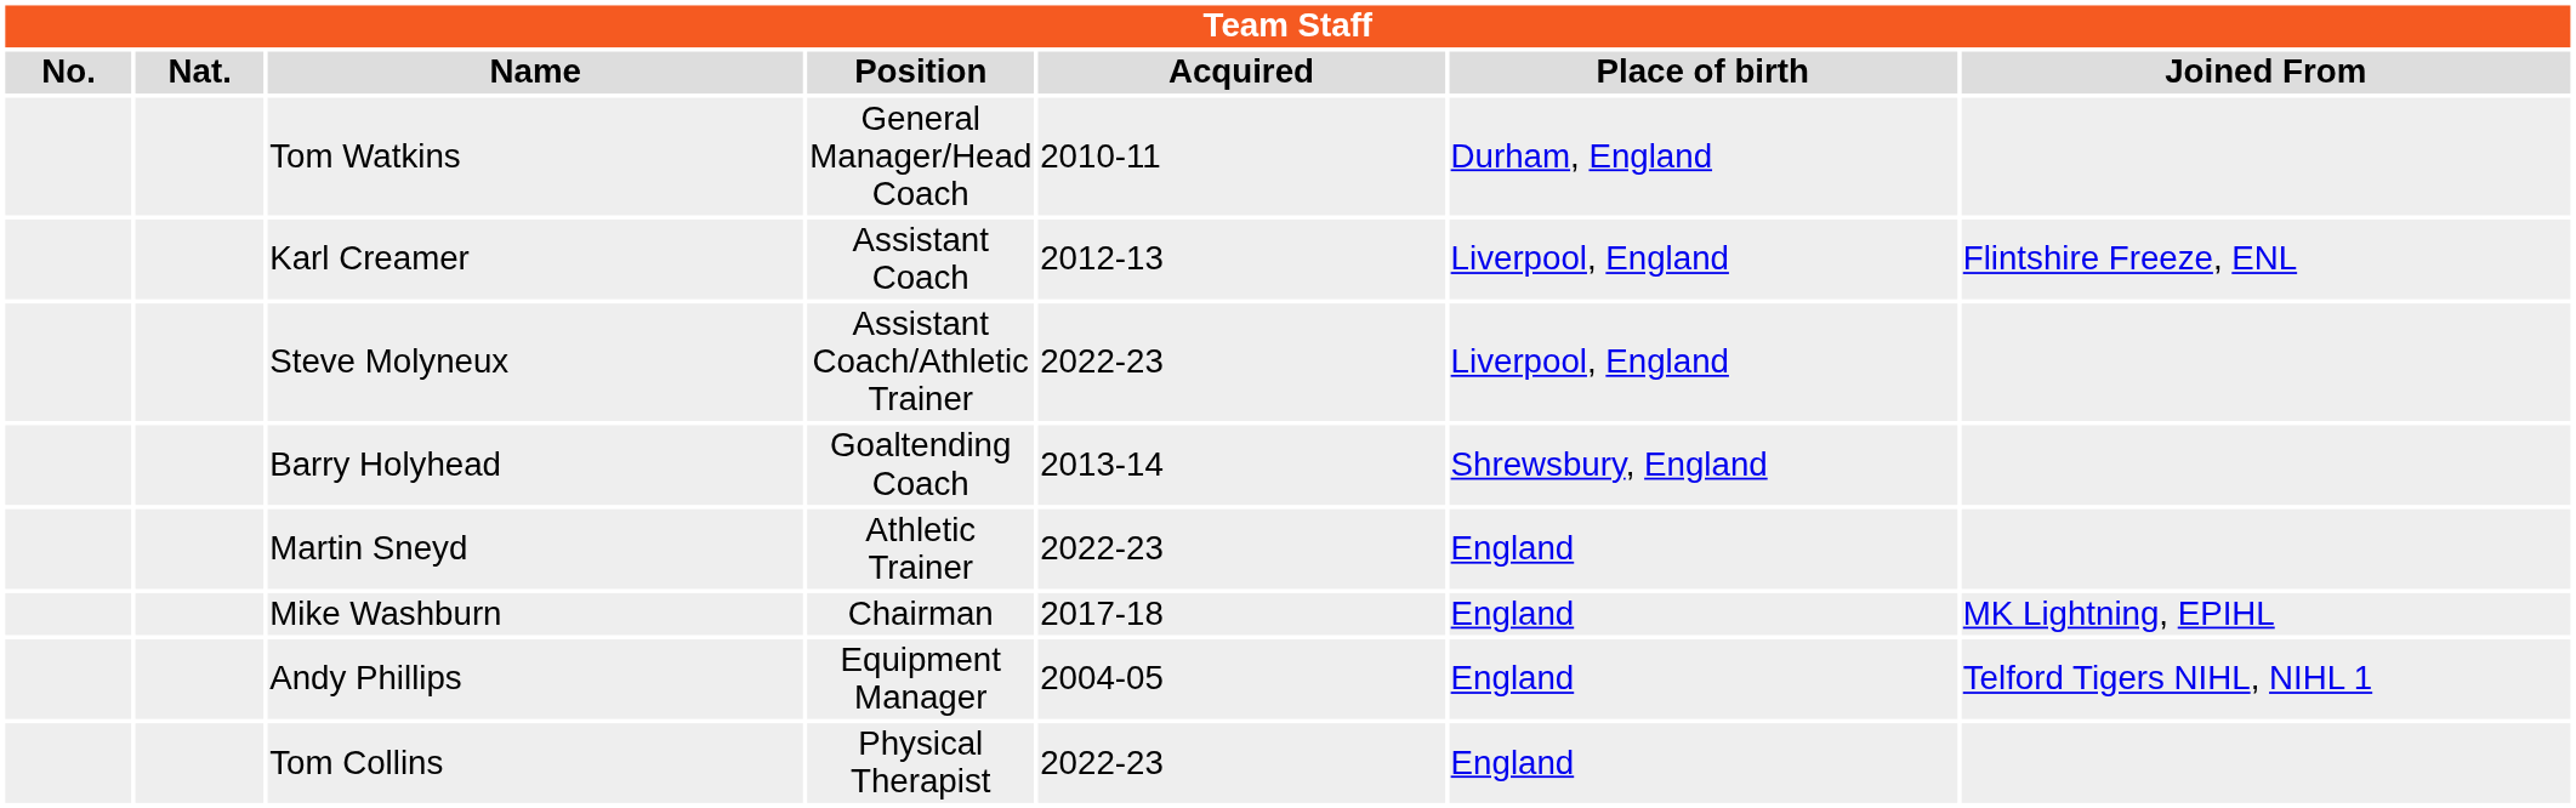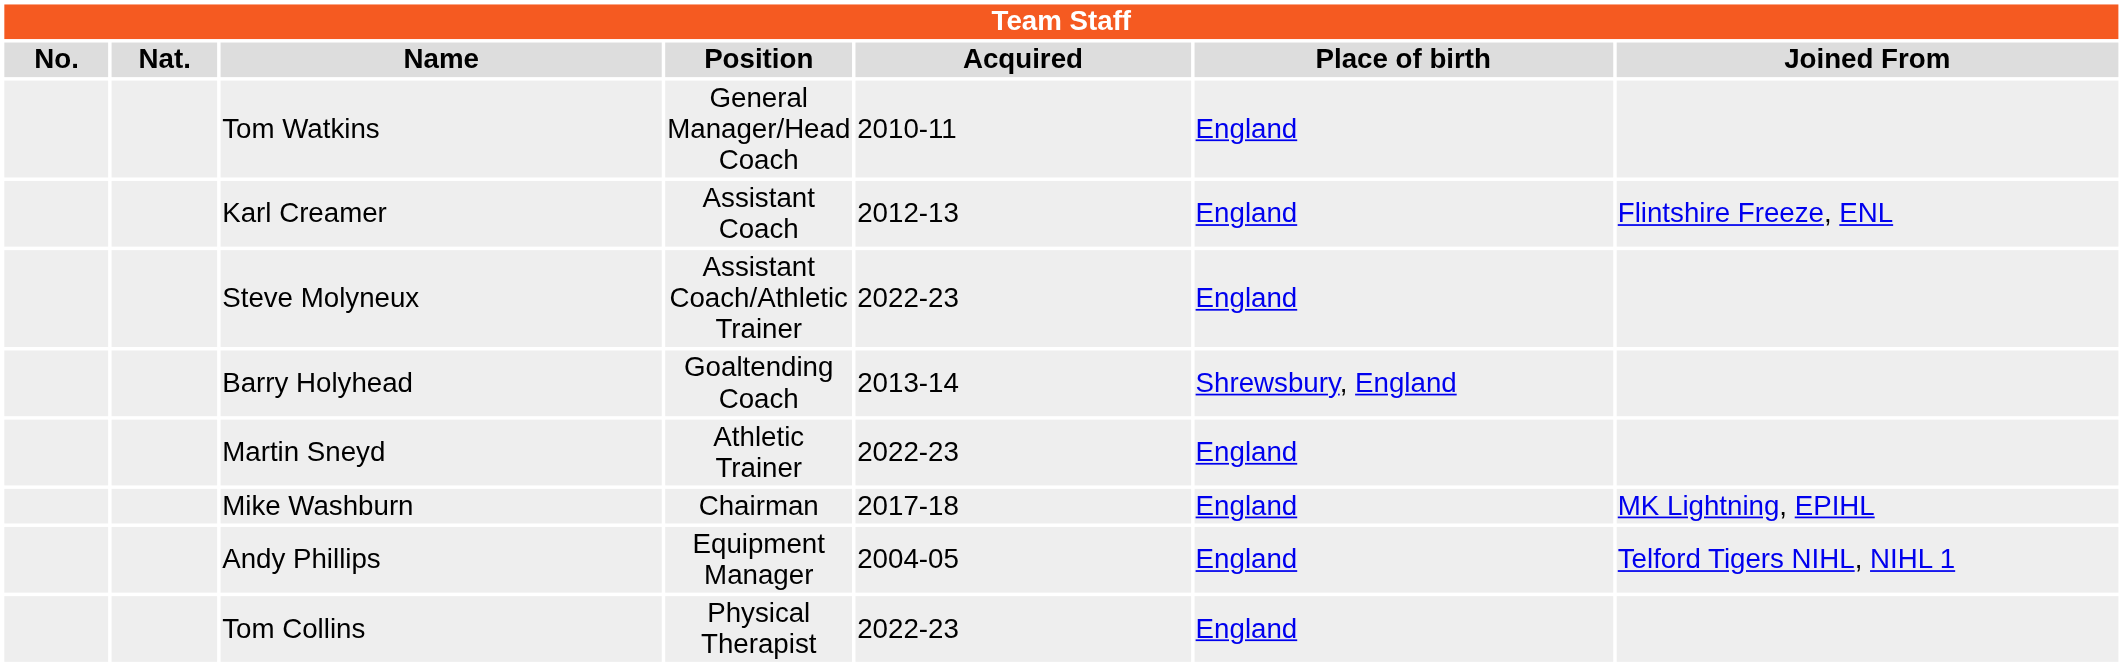Tom Watkins | Place of birth: Durham, England -> England
Karl Creamer | Place of birth: Liverpool, England -> England
Steve Molyneux | Place of birth: Liverpool, England -> England
